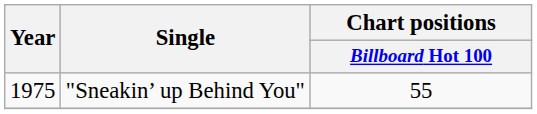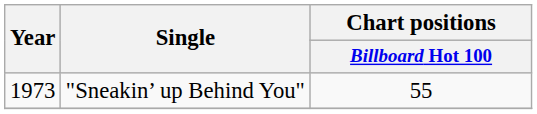"Sneakin’ up Behind You" | Year: 1975 -> 1973
